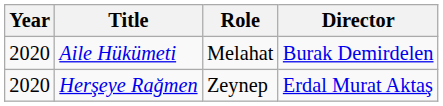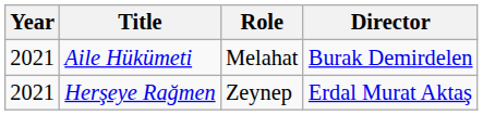Aile Hükümeti | Year: 2020 -> 2021
Herşeye Rağmen | Year: 2020 -> 2021
